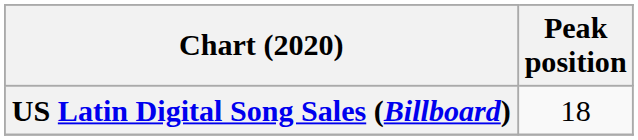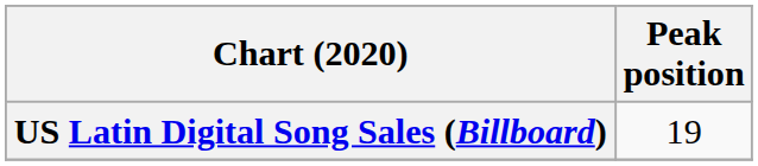US Latin Digital Song Sales (Billboard) | Peak position: 18 -> 19
